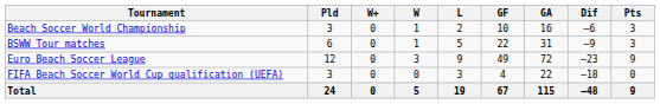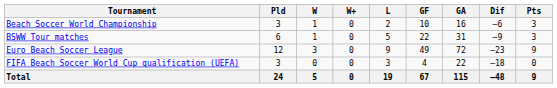columns swapped: W <-> W+
